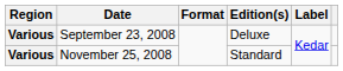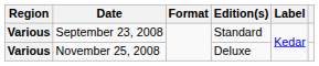September 23, 2008 | Edition(s): Deluxe -> Standard
November 25, 2008 | Edition(s): Standard -> Deluxe
